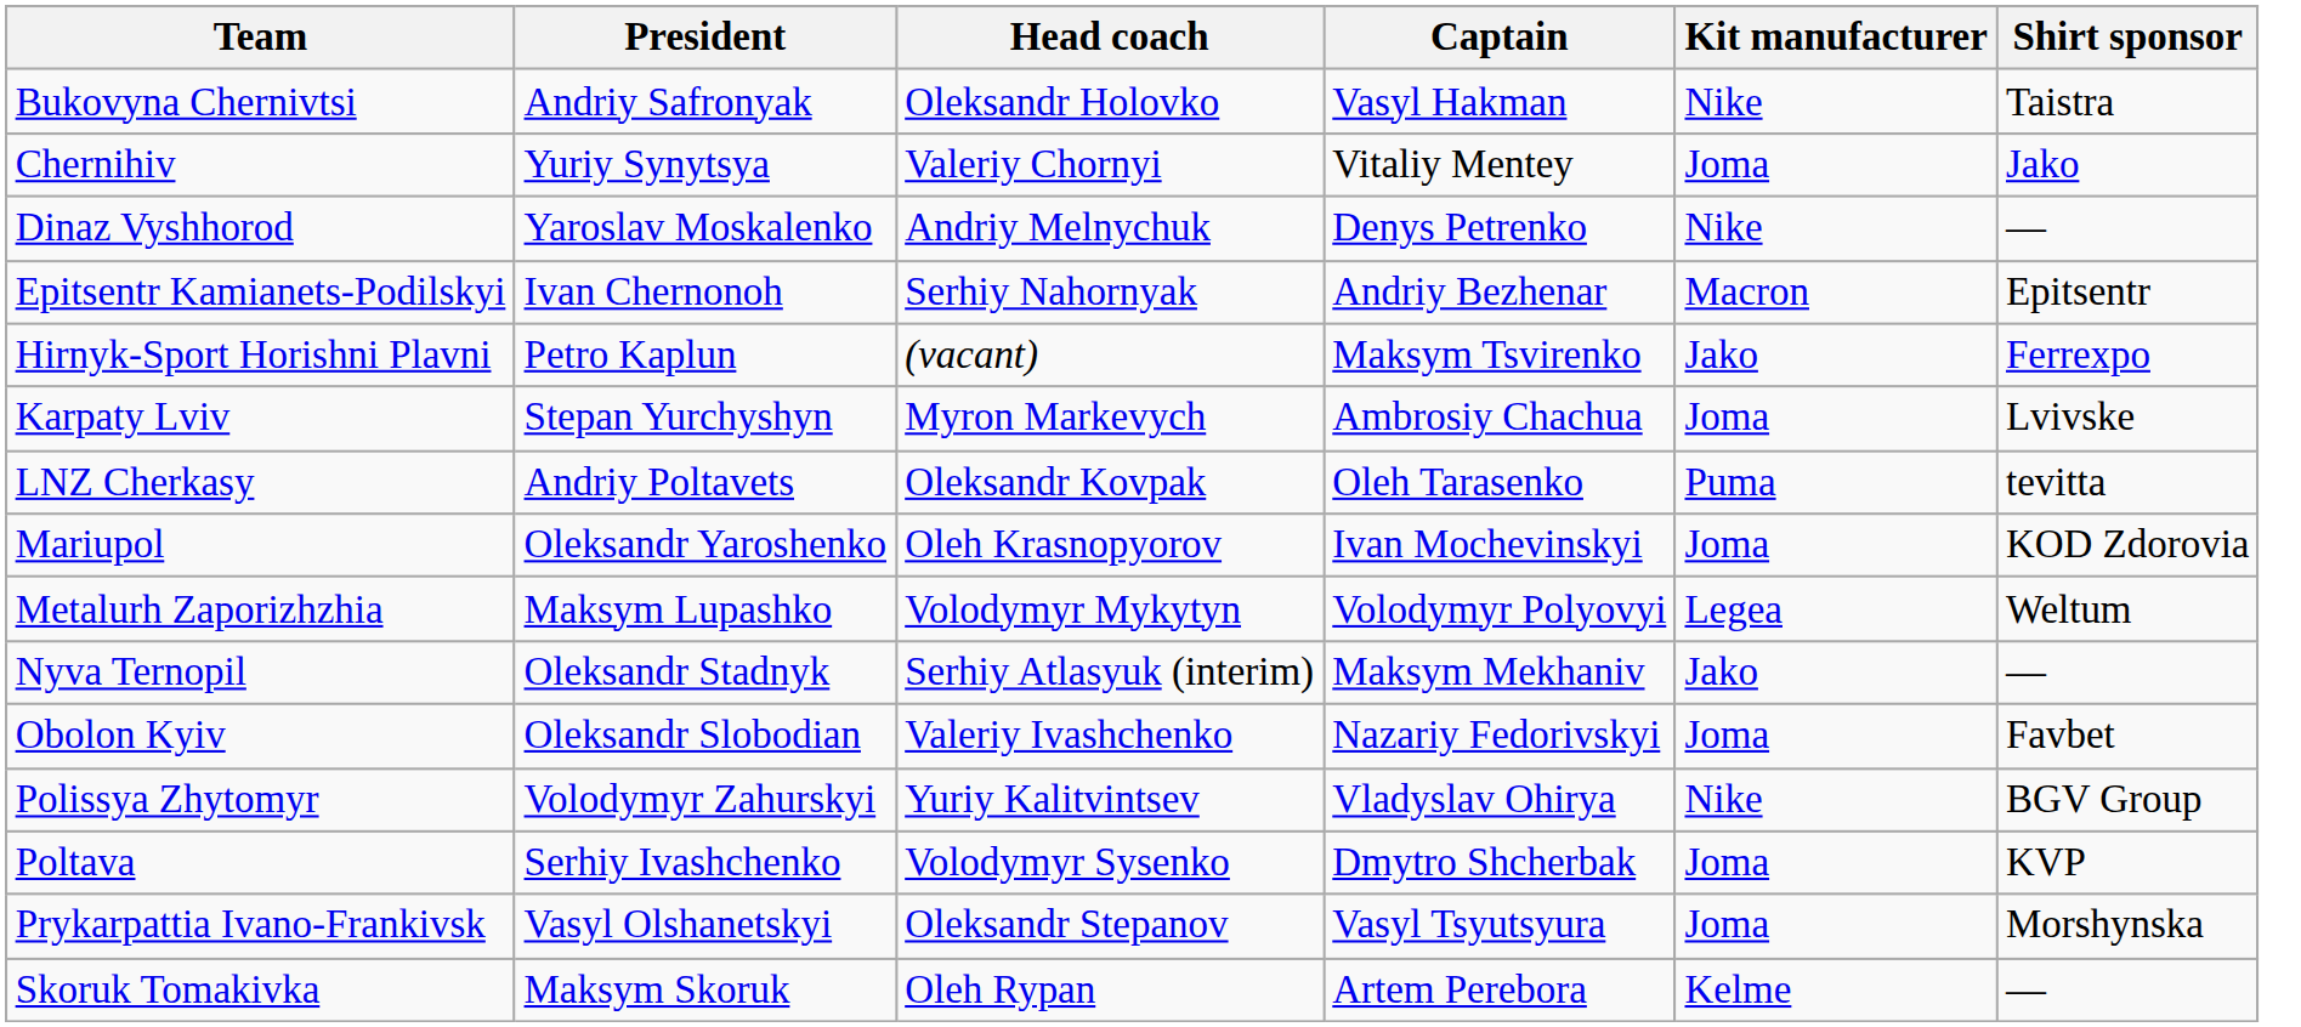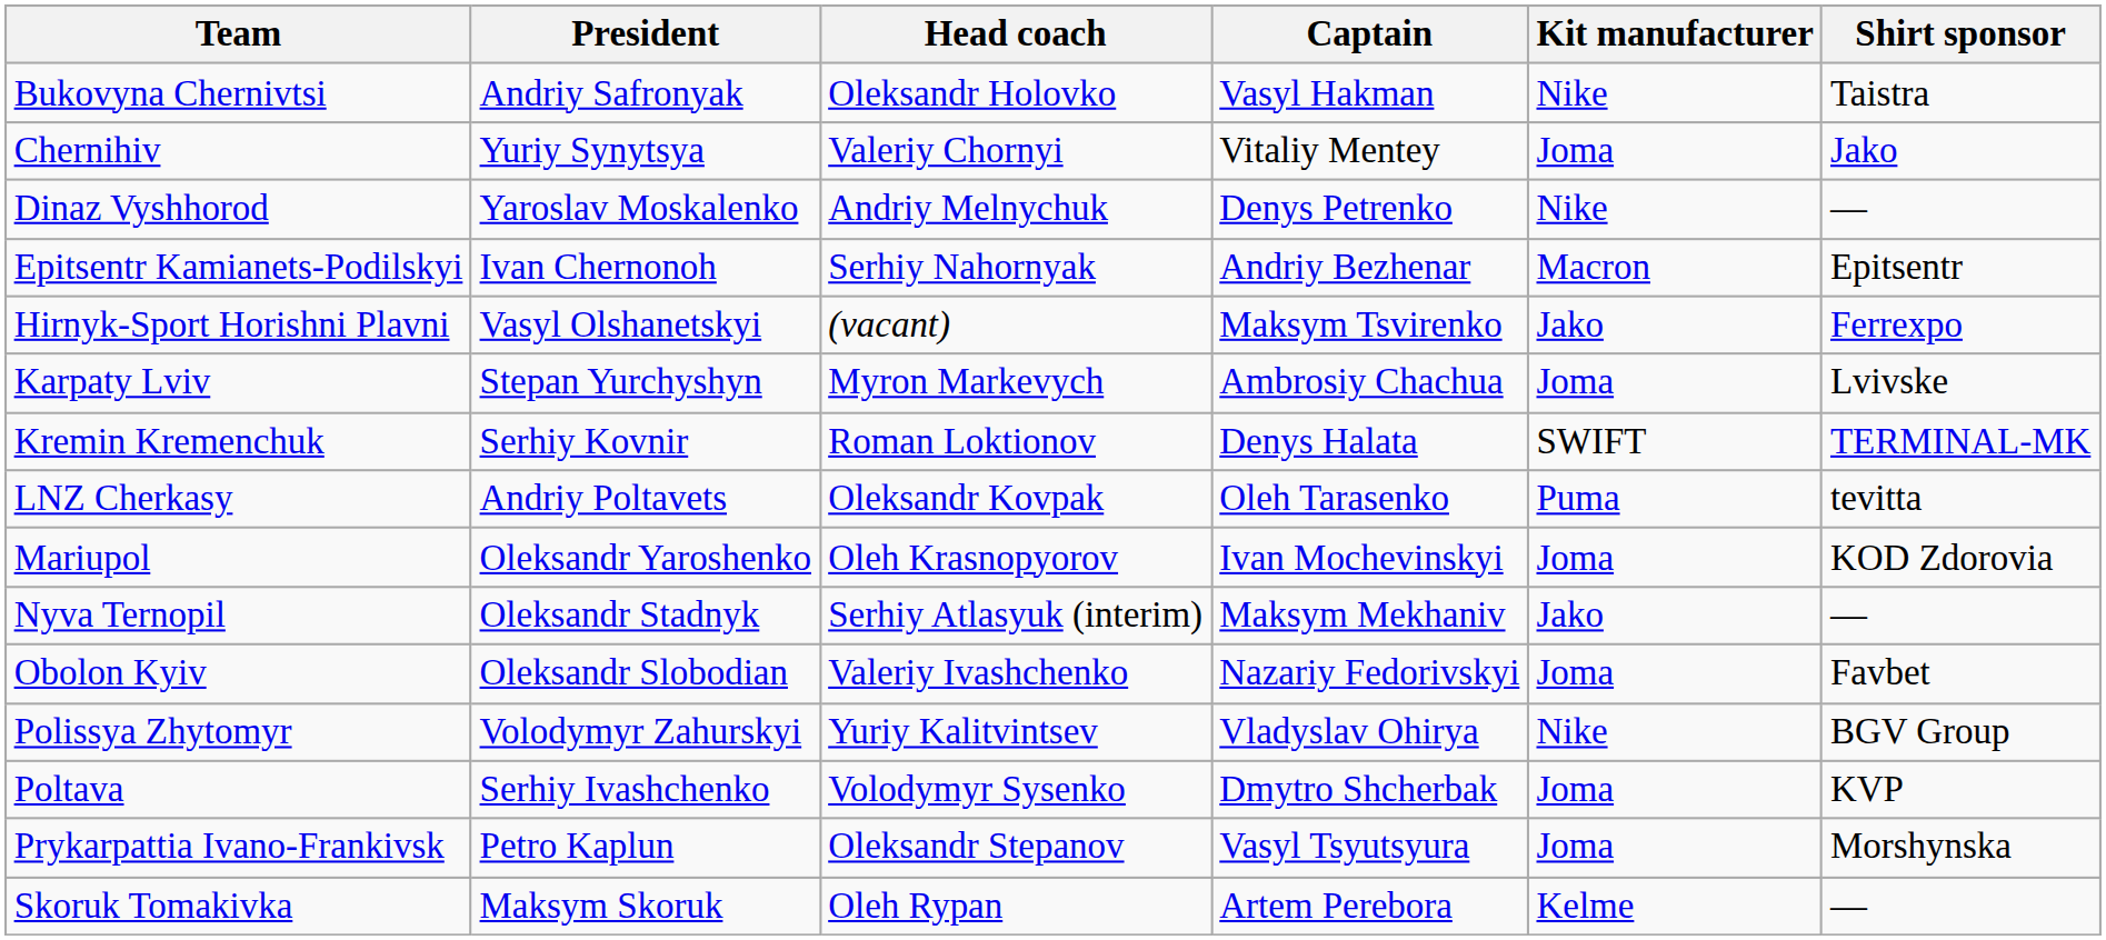Hirnyk-Sport Horishni Plavni | President: Petro Kaplun -> Vasyl Olshanetskyi
+ row: Kremin Kremenchuk | Serhiy Kovnir | Roman Loktionov | Denys Halata | SWIFT | TERMINAL-MK
- row: Metalurh Zaporizhzhia | Maksym Lupashko | Volodymyr Mykytyn | Volodymyr Polyovyi | Legea | Weltum
Prykarpattia Ivano-Frankivsk | President: Vasyl Olshanetskyi -> Petro Kaplun
